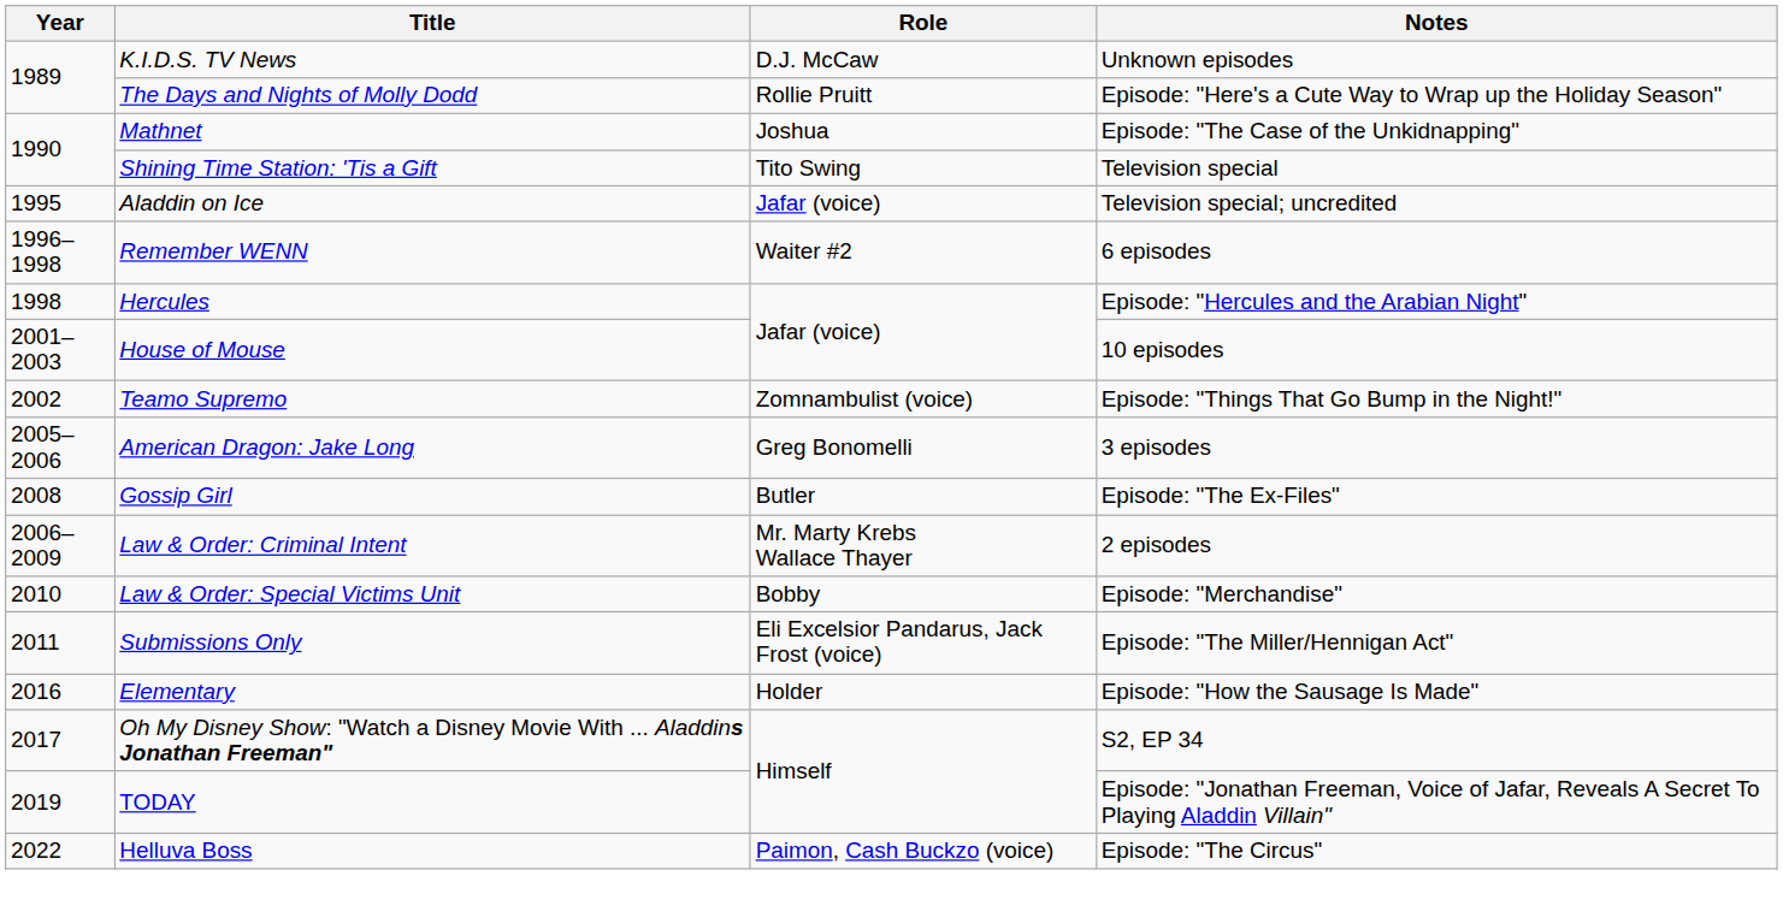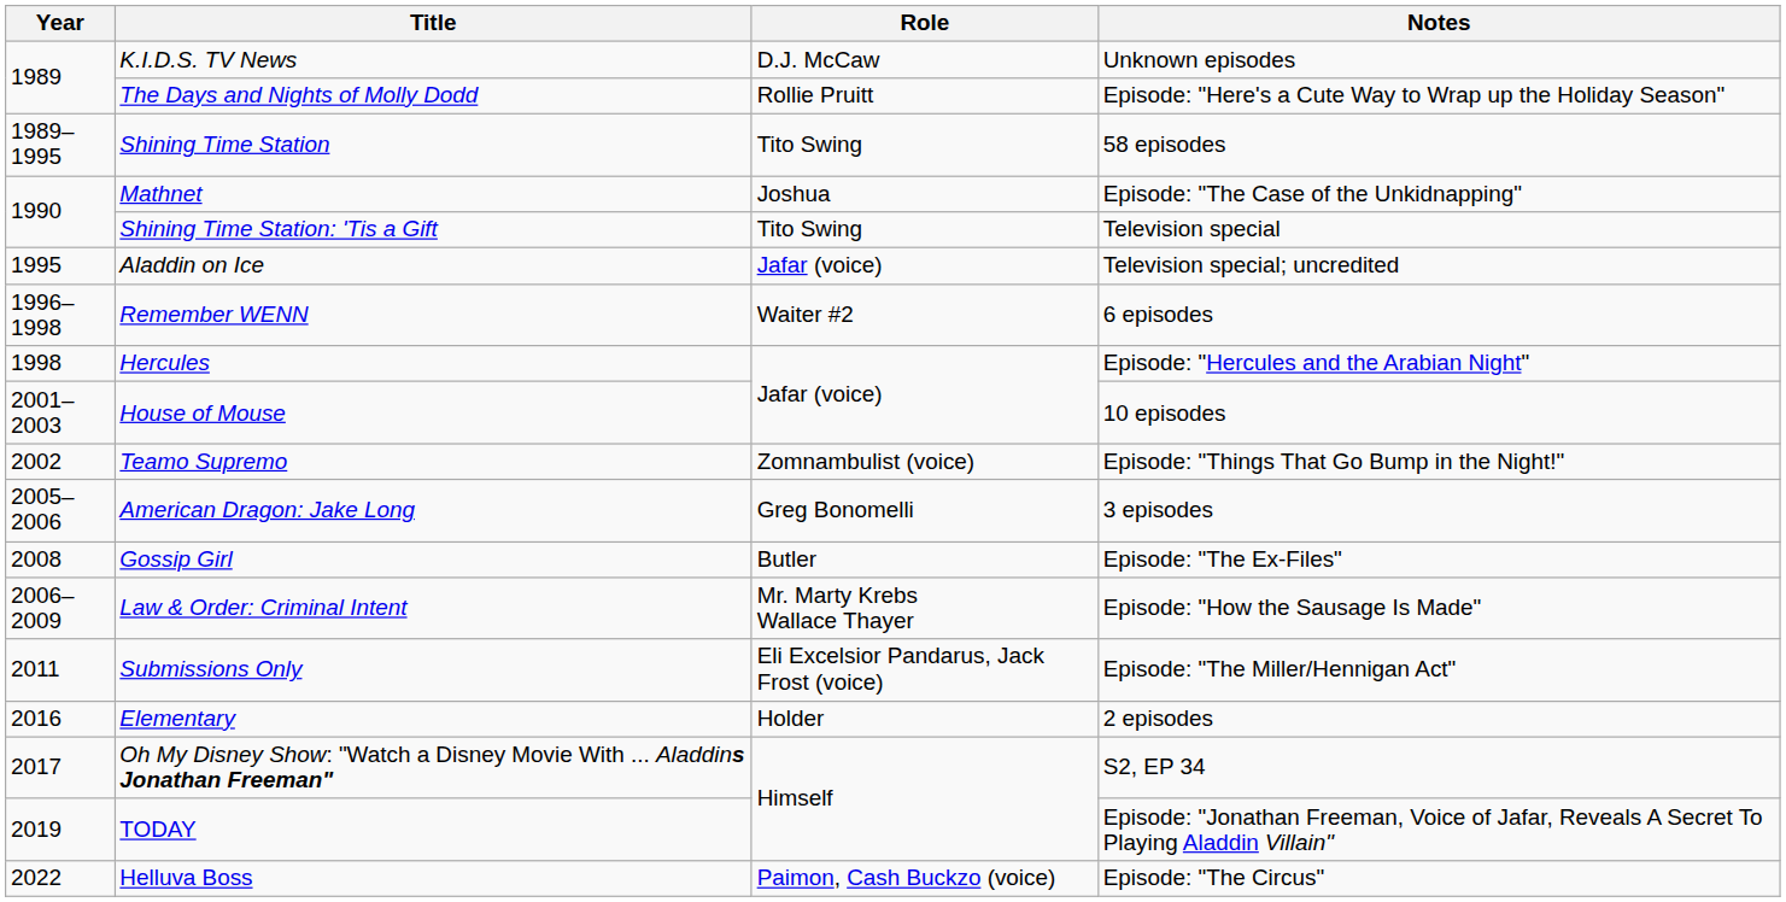+ row: 1989–1995 | Shining Time Station | Tito Swing | 58 episodes
Law & Order: Criminal Intent | Notes: 2 episodes -> Episode: "How the Sausage Is Made"
- row: 2010 | Law & Order: Special Victims Unit | Bobby | Episode: "Merchandise"
Elementary | Notes: Episode: "How the Sausage Is Made" -> 2 episodes
